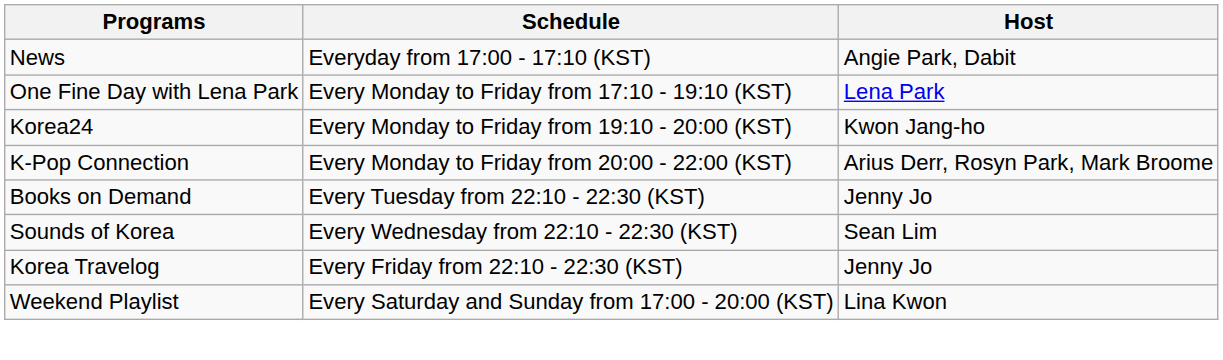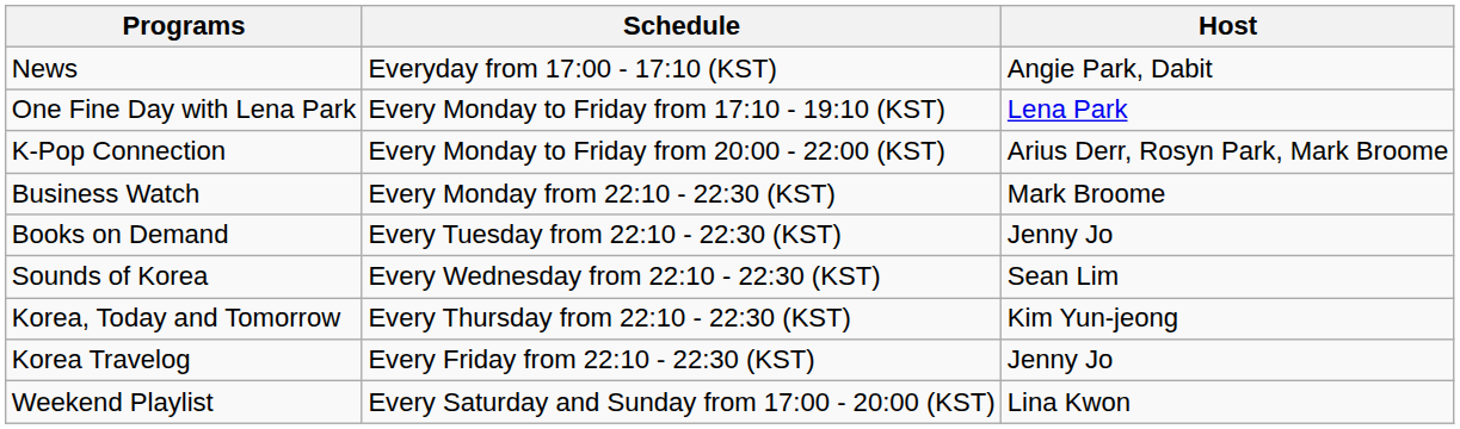- row: Korea24 | Every Monday to Friday from 19:10 - 20:00 (KST) | Kwon Jang-ho
+ row: Business Watch | Every Monday from 22:10 - 22:30 (KST) | Mark Broome
+ row: Korea, Today and Tomorrow | Every Thursday from 22:10 - 22:30 (KST) | Kim Yun-jeong
